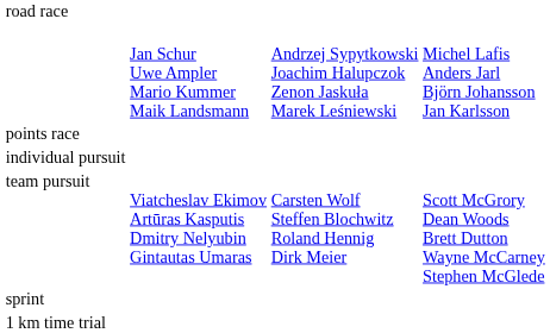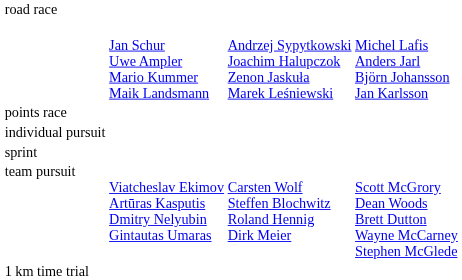rows swapped: team pursuit <-> sprint
